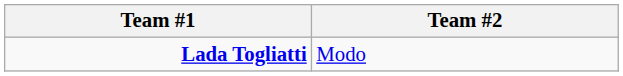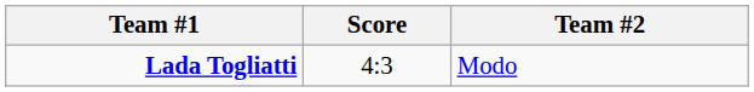+ column: Score | 4:3
